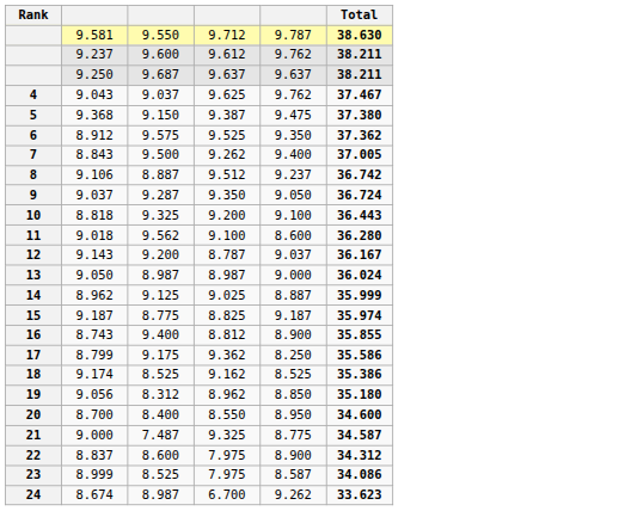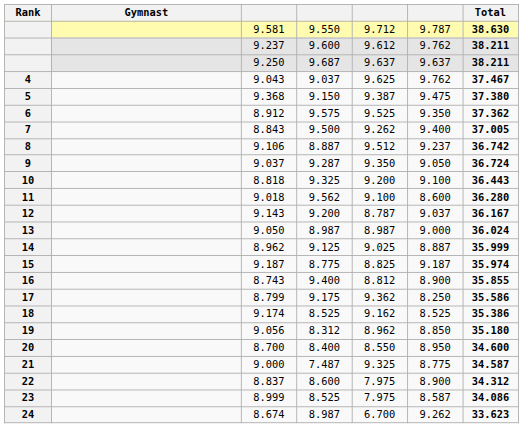+ column: Gymnast
